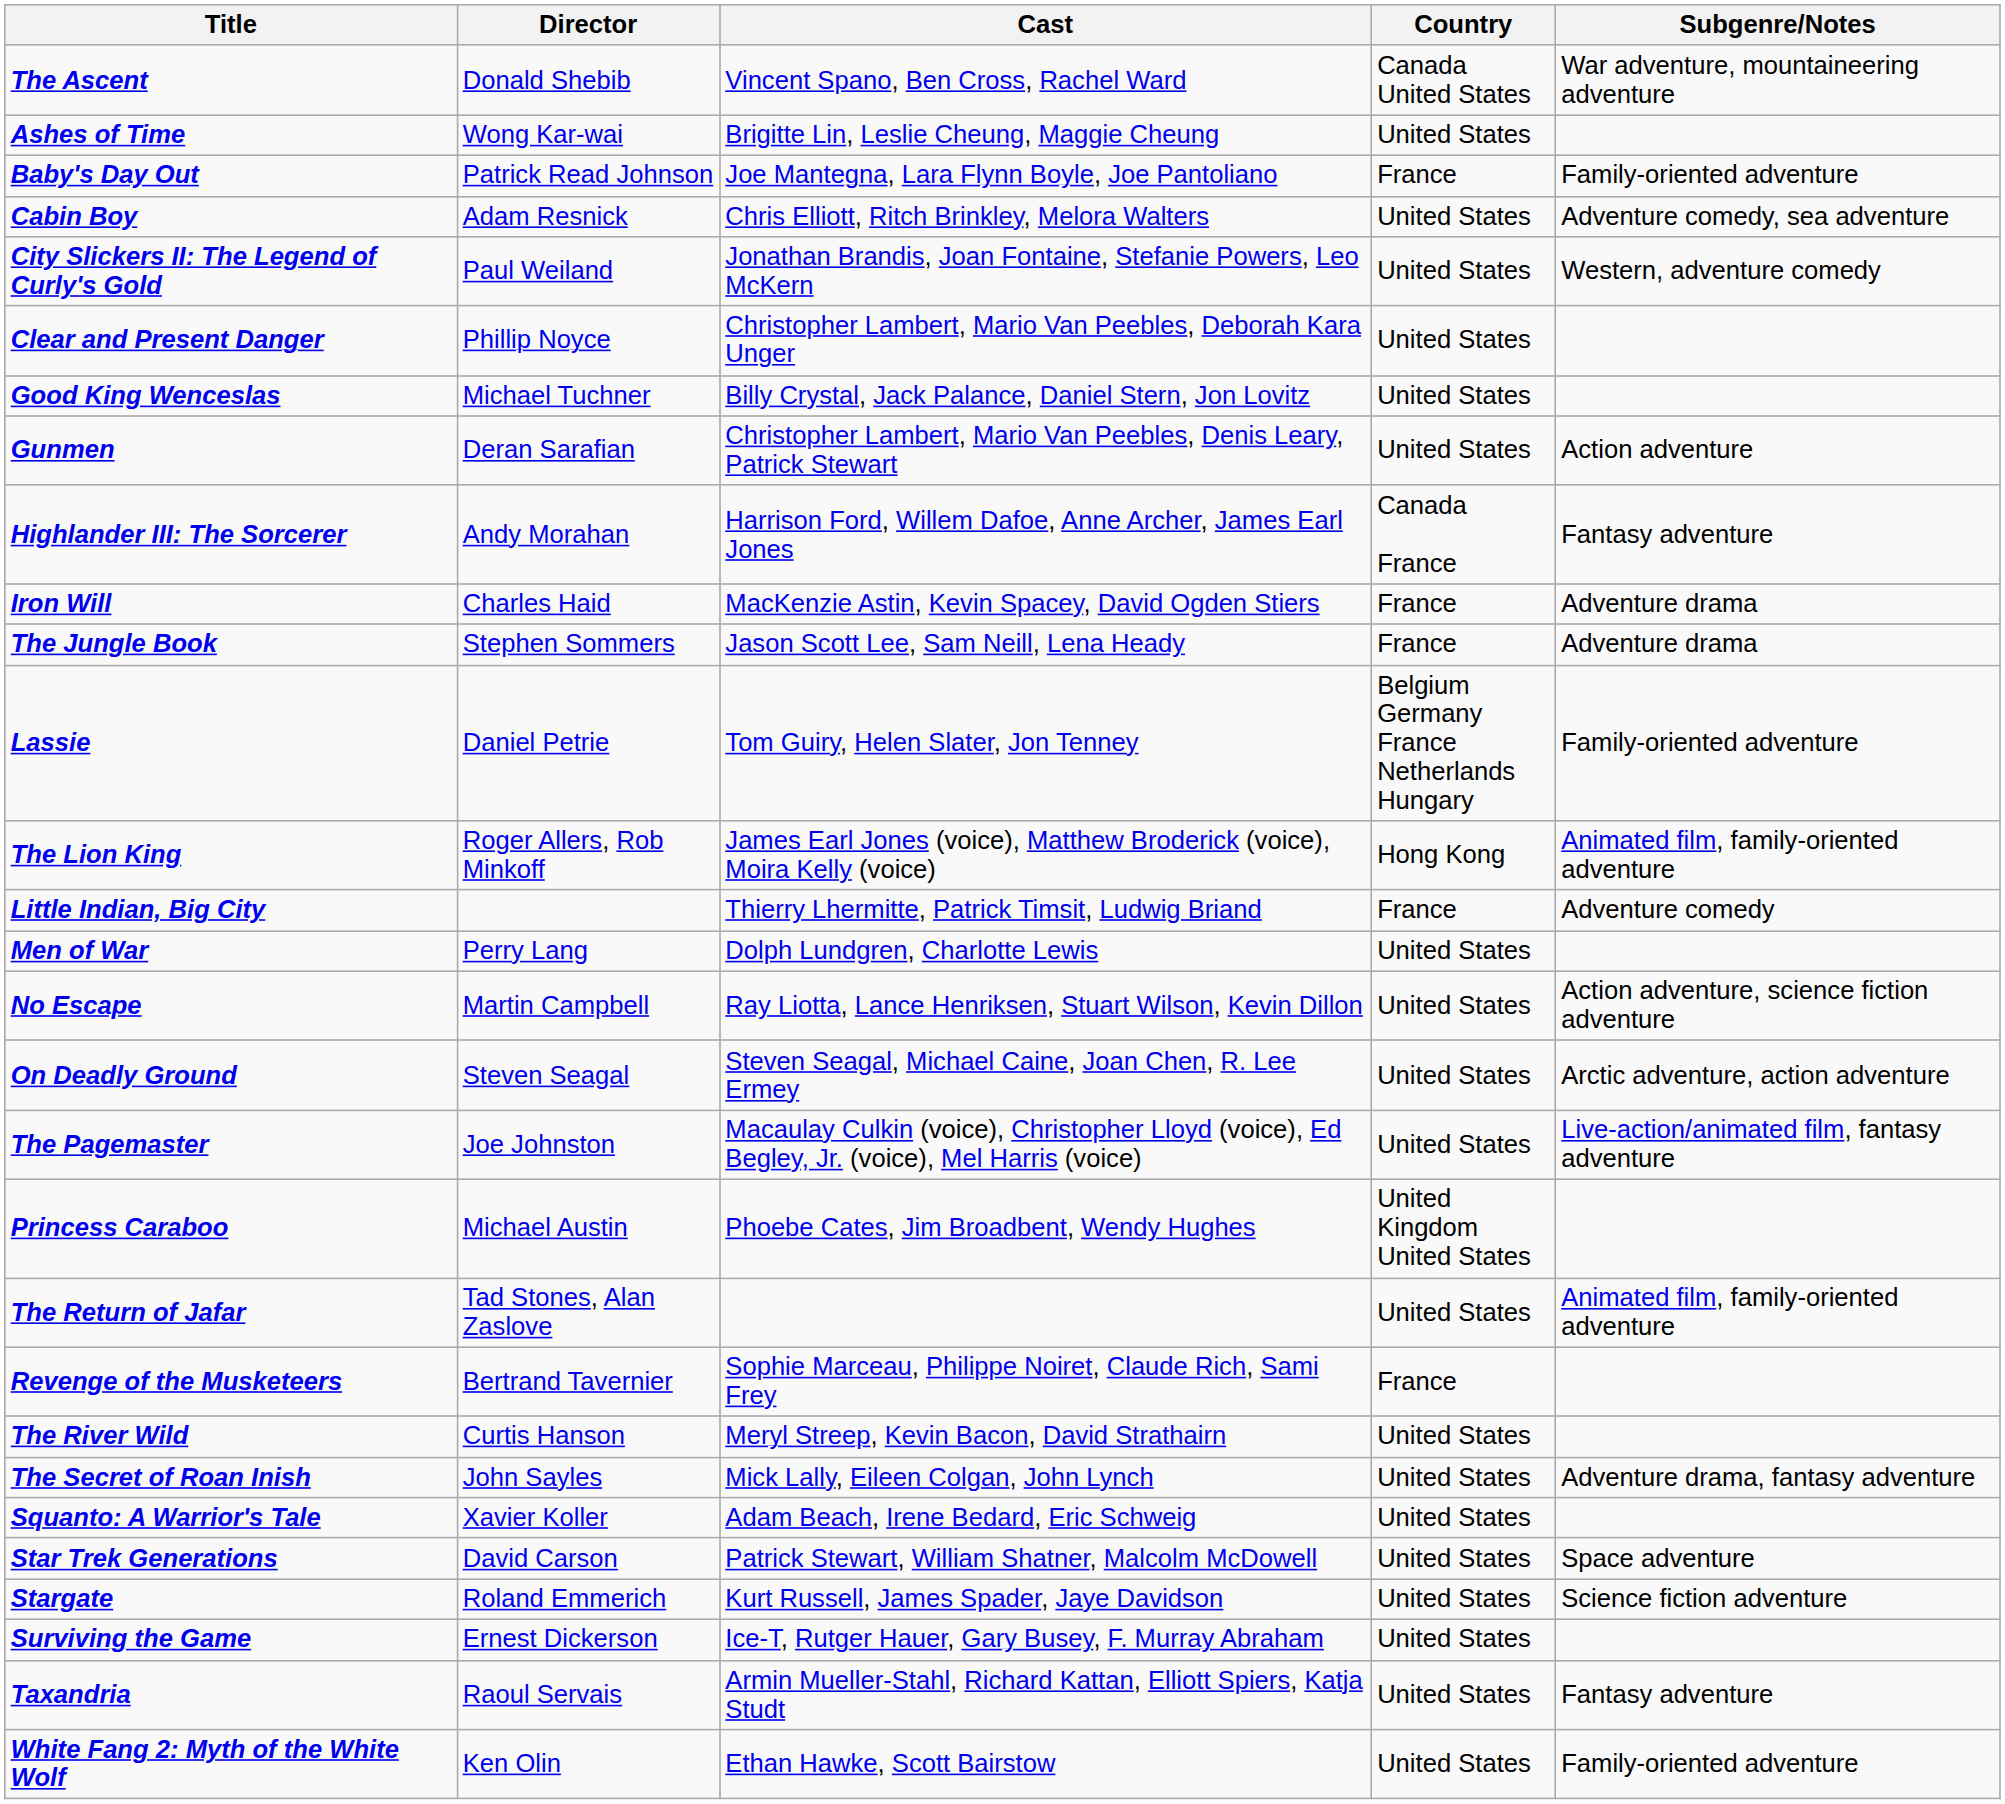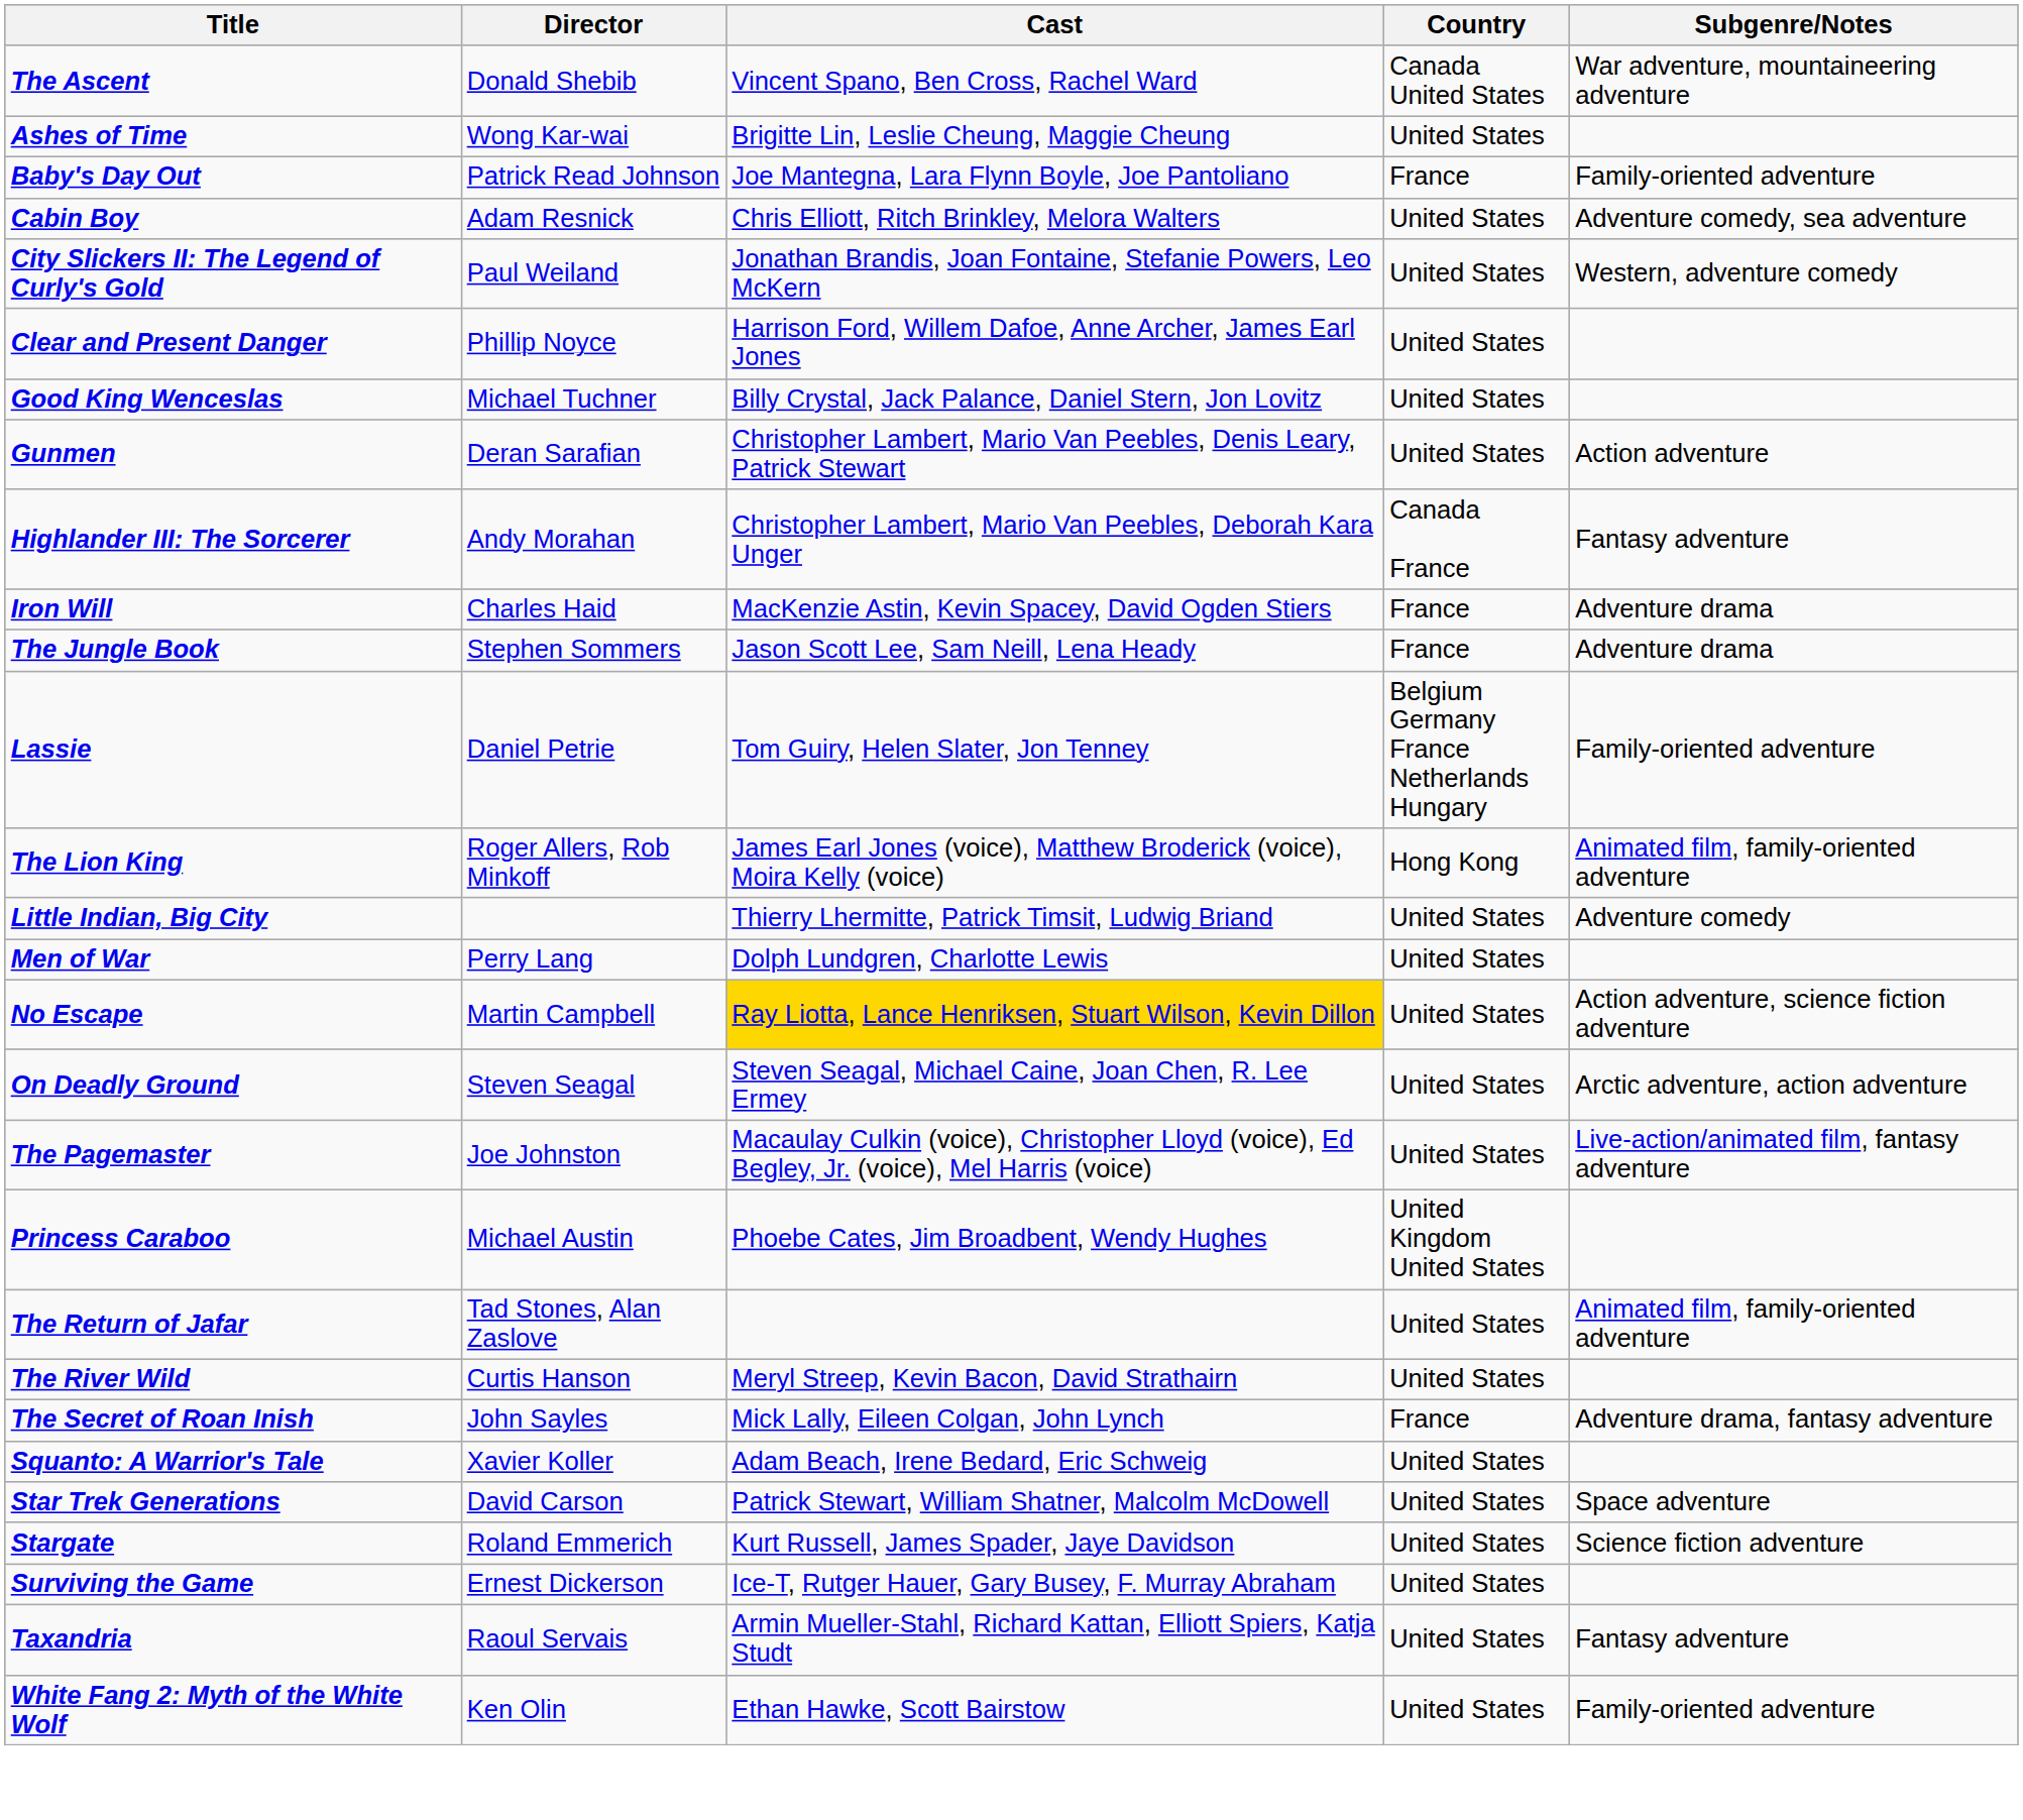Clear and Present Danger | Cast: Christopher Lambert, Mario Van Peebles, Deborah Kara Unger -> Harrison Ford, Willem Dafoe, Anne Archer, James Earl Jones
Highlander III: The Sorcerer | Cast: Harrison Ford, Willem Dafoe, Anne Archer, James Earl Jones -> Christopher Lambert, Mario Van Peebles, Deborah Kara Unger
Little Indian, Big City | Country: France -> United States
No Escape | Cast: no background -> gold background
- row: Revenge of the Musketeers | Bertrand Tavernier | Sophie Marceau, Philippe Noiret, Claude Rich, Sami Frey | France
The Secret of Roan Inish | Country: United States -> France
